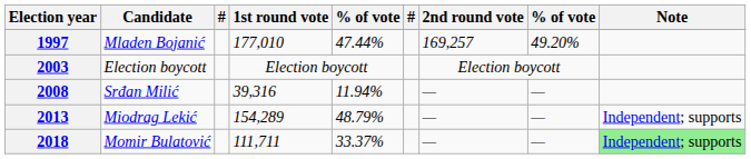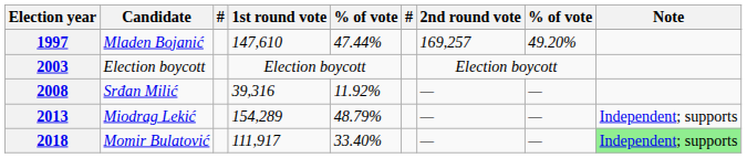1997 | 1st round vote: 177,010 -> 147,610
2008 | column 5: 11.94% -> 11.92%
2018 | 1st round vote: 111,711 -> 111,917
2018 | column 5: 33.37% -> 33.40%
